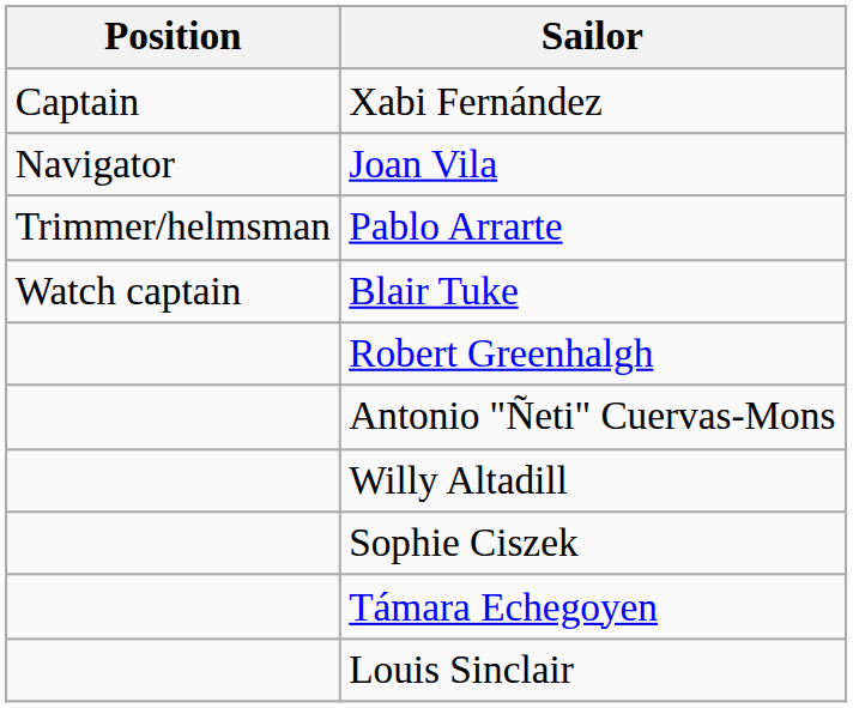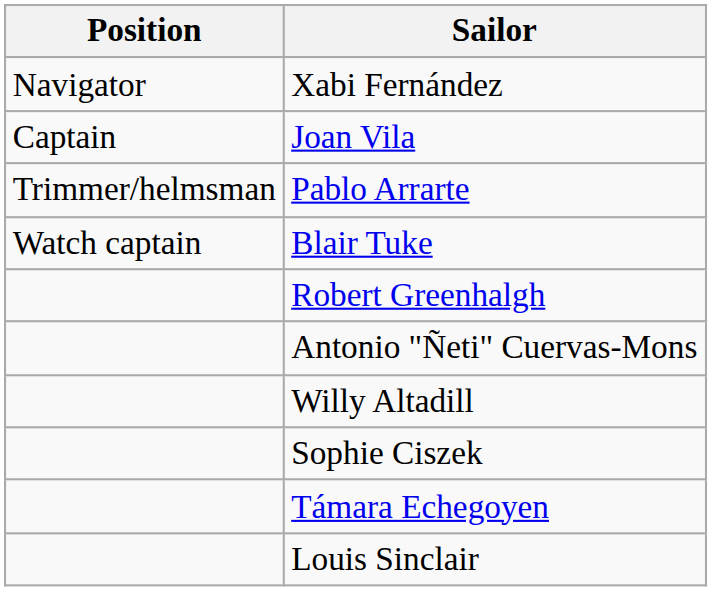Xabi Fernández | Position: Captain -> Navigator
Joan Vila | Position: Navigator -> Captain
